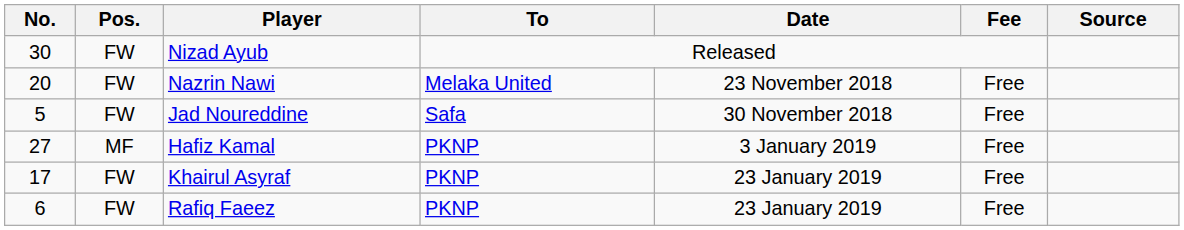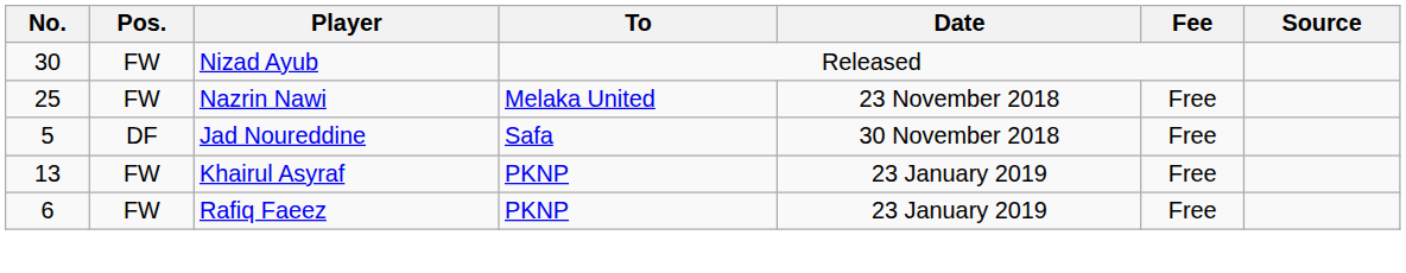Nazrin Nawi | No.: 20 -> 25
Jad Noureddine | Pos.: FW -> DF
- row: 27 | MF | Hafiz Kamal | PKNP | 3 January 2019 | Free
Khairul Asyraf | No.: 17 -> 13
